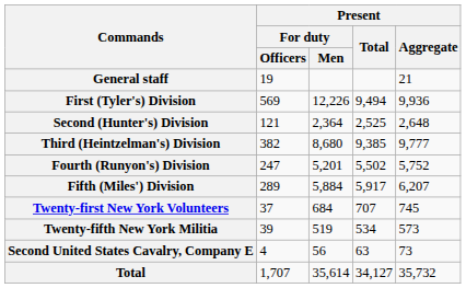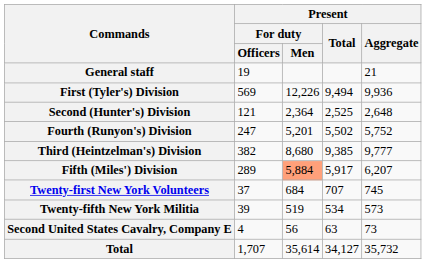rows swapped: Third (Heintzelman's) Division <-> Fourth (Runyon's) Division
Fifth (Miles') Division | Present / For duty / Men: no background -> lightsalmon background
